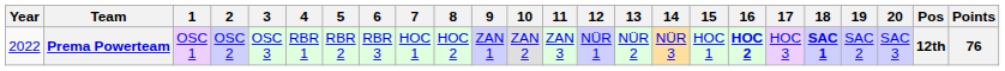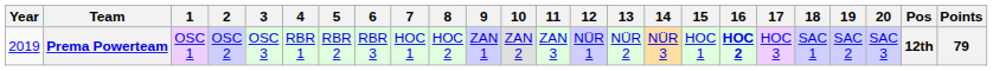Prema Powerteam | Year: 2022 -> 2019
Prema Powerteam | 18: bold -> normal
Prema Powerteam | Points: 76 -> 79
